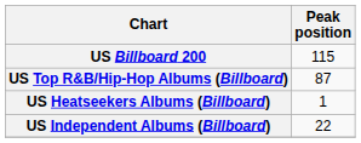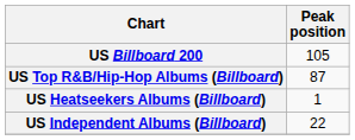US Billboard 200 | Peak position: 115 -> 105
